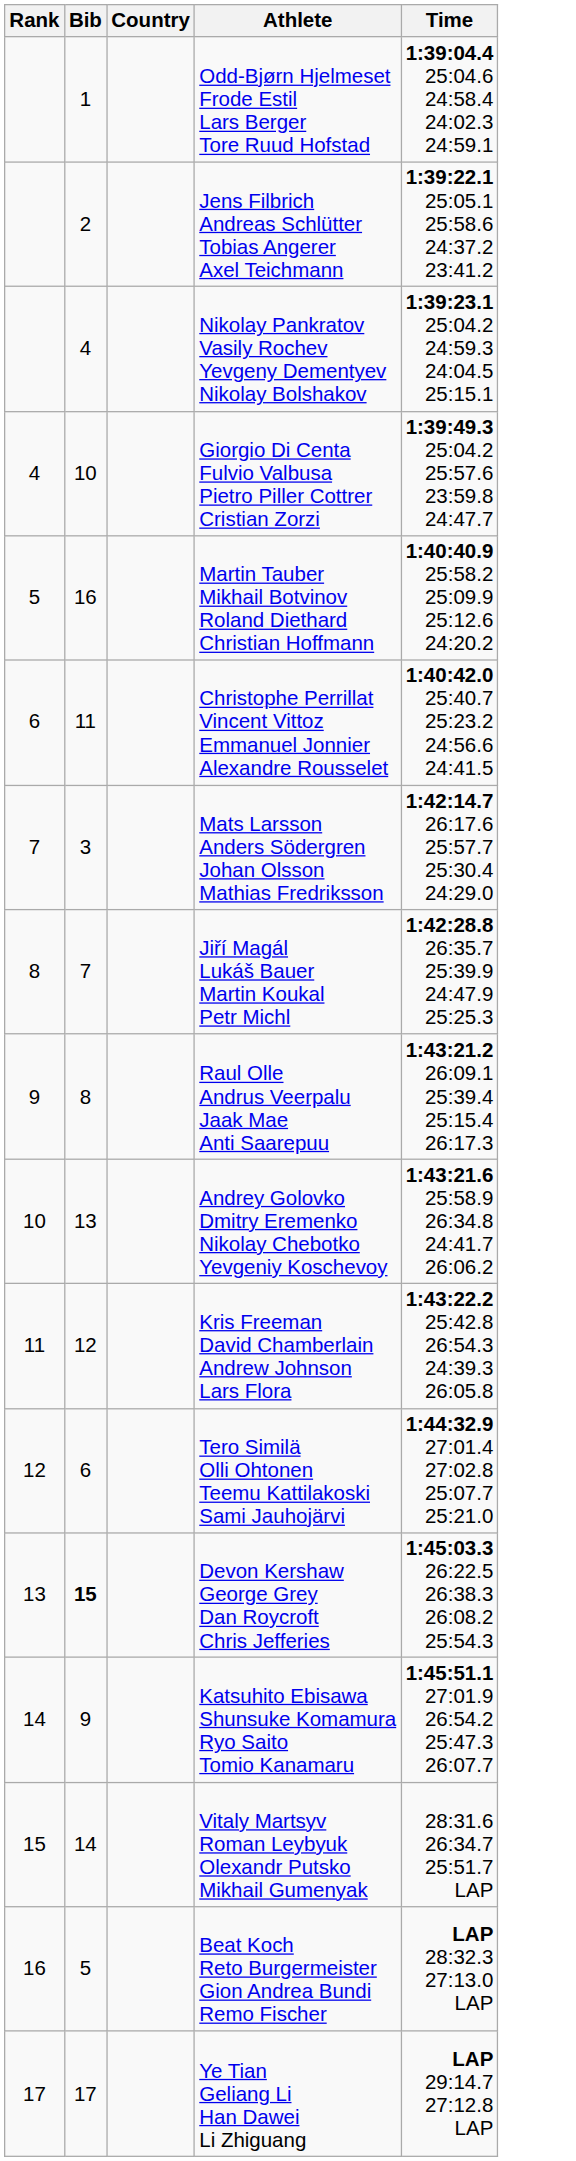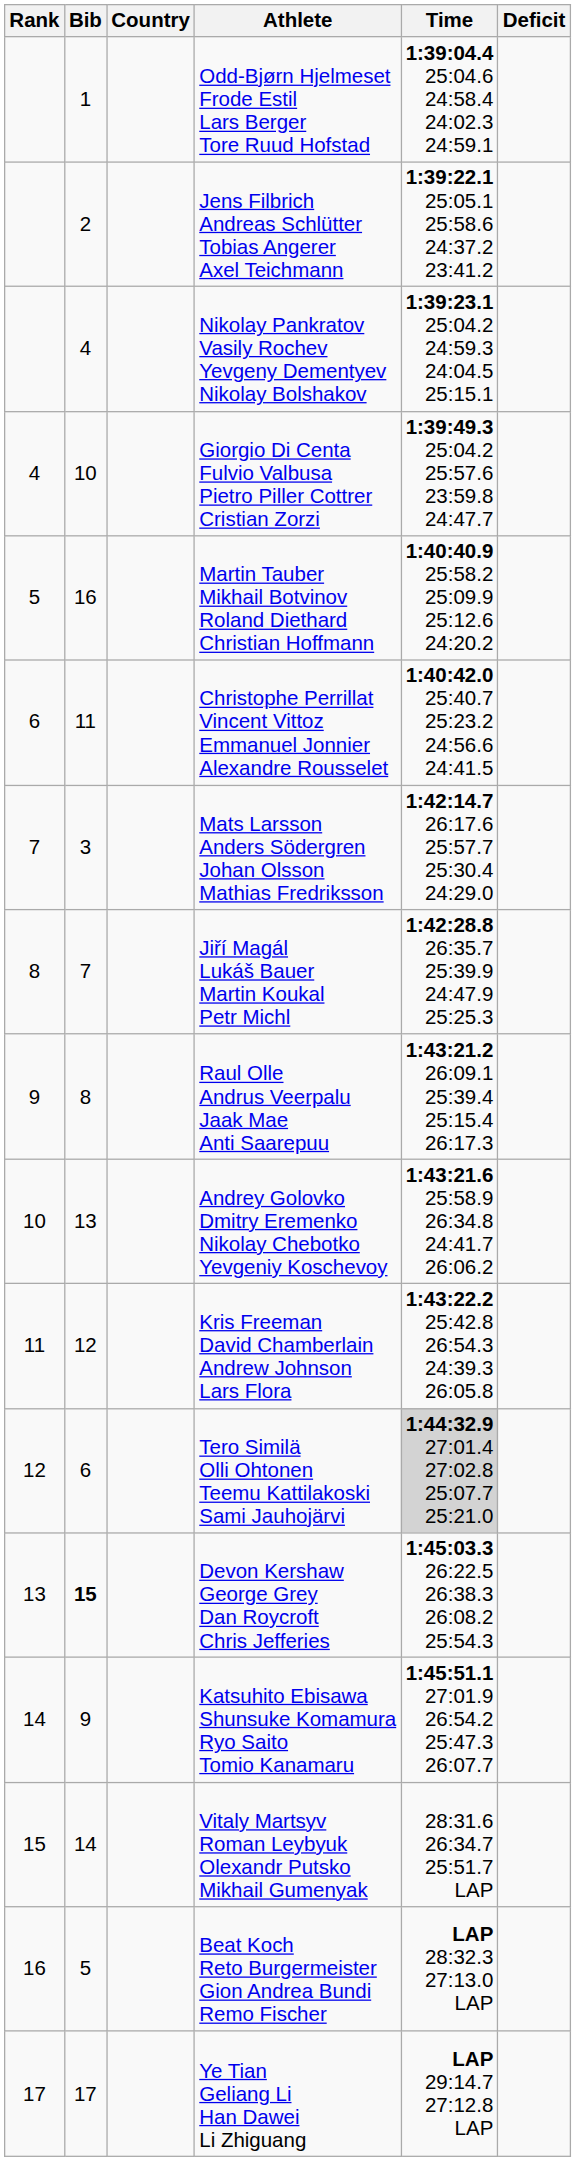+ column: Deficit
Tero Similä Olli Ohtonen Teemu Kattilakoski Sami Jauhojärvi | Time: no background -> lightgrey background
